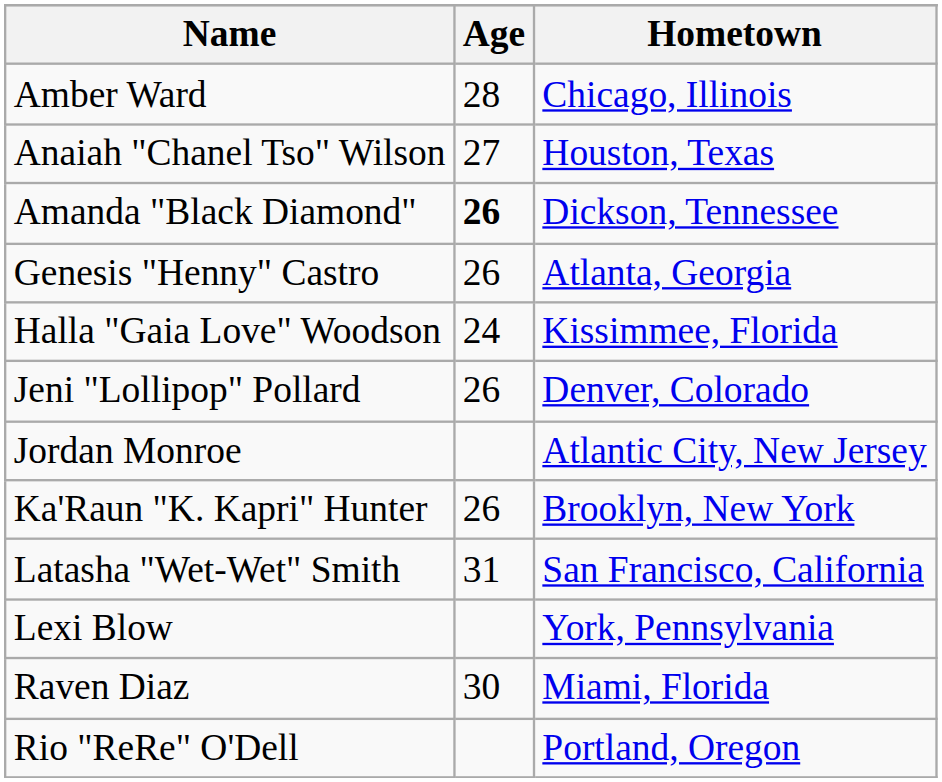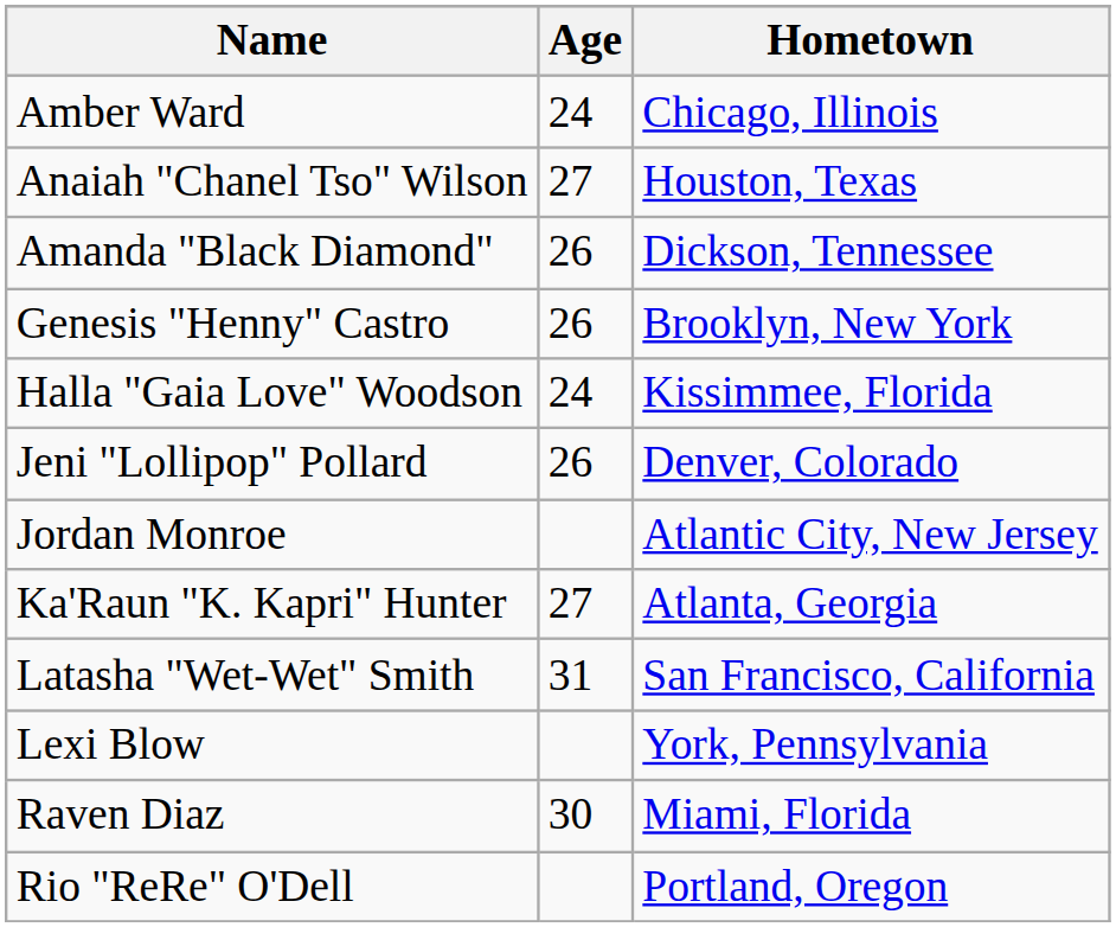Amber Ward | Age: 28 -> 24
Amanda "Black Diamond" | Age: bold -> normal
Genesis "Henny" Castro | Hometown: Atlanta, Georgia -> Brooklyn, New York
Ka'Raun "K. Kapri" Hunter | Age: 26 -> 27
Ka'Raun "K. Kapri" Hunter | Hometown: Brooklyn, New York -> Atlanta, Georgia
